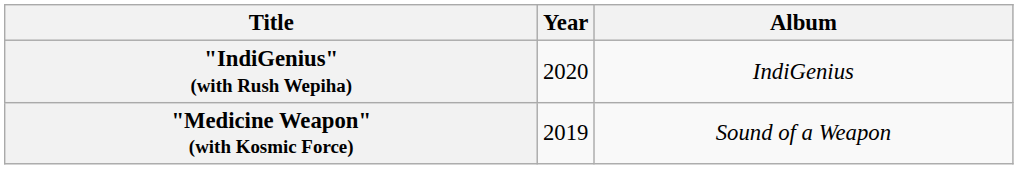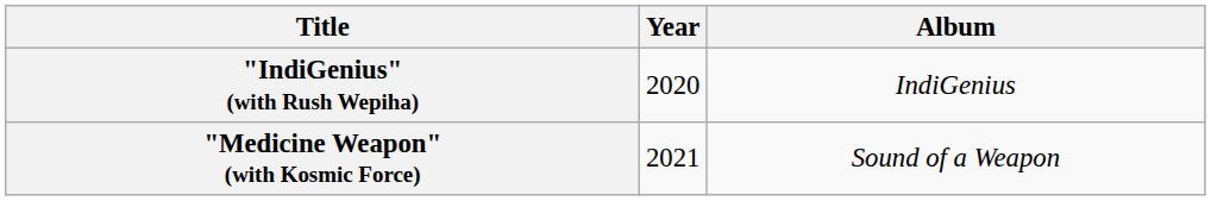"Medicine Weapon" (with Kosmic Force) | Year: 2019 -> 2021
